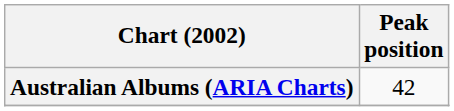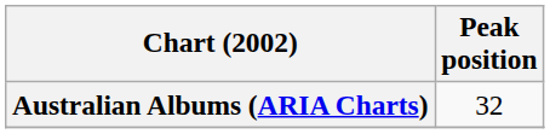Australian Albums (ARIA Charts) | Peak position: 42 -> 32
